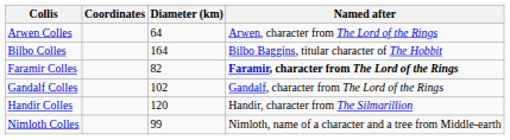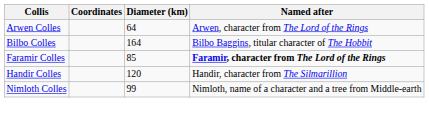Faramir Colles | Diameter (km): 82 -> 85
- row: Gandalf Colles | 102 | Gandalf, character from The Lord of the Rings
